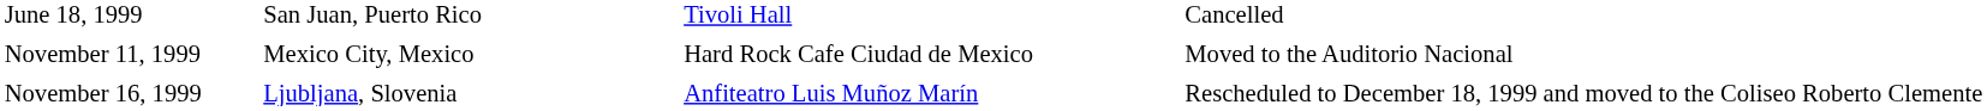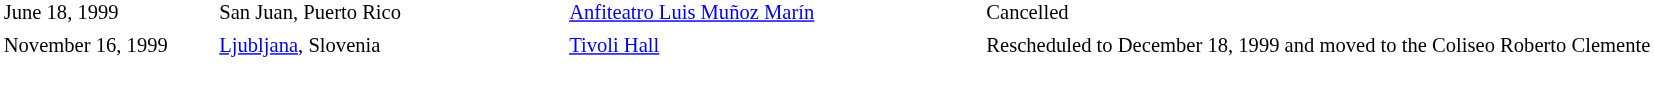June 18, 1999 | column 3: Tivoli Hall -> Anfiteatro Luis Muñoz Marín
- row: November 11, 1999 | Mexico City, Mexico | Hard Rock Cafe Ciudad de Mexico | Moved to the Auditorio Nacional
November 16, 1999 | column 3: Anfiteatro Luis Muñoz Marín -> Tivoli Hall
